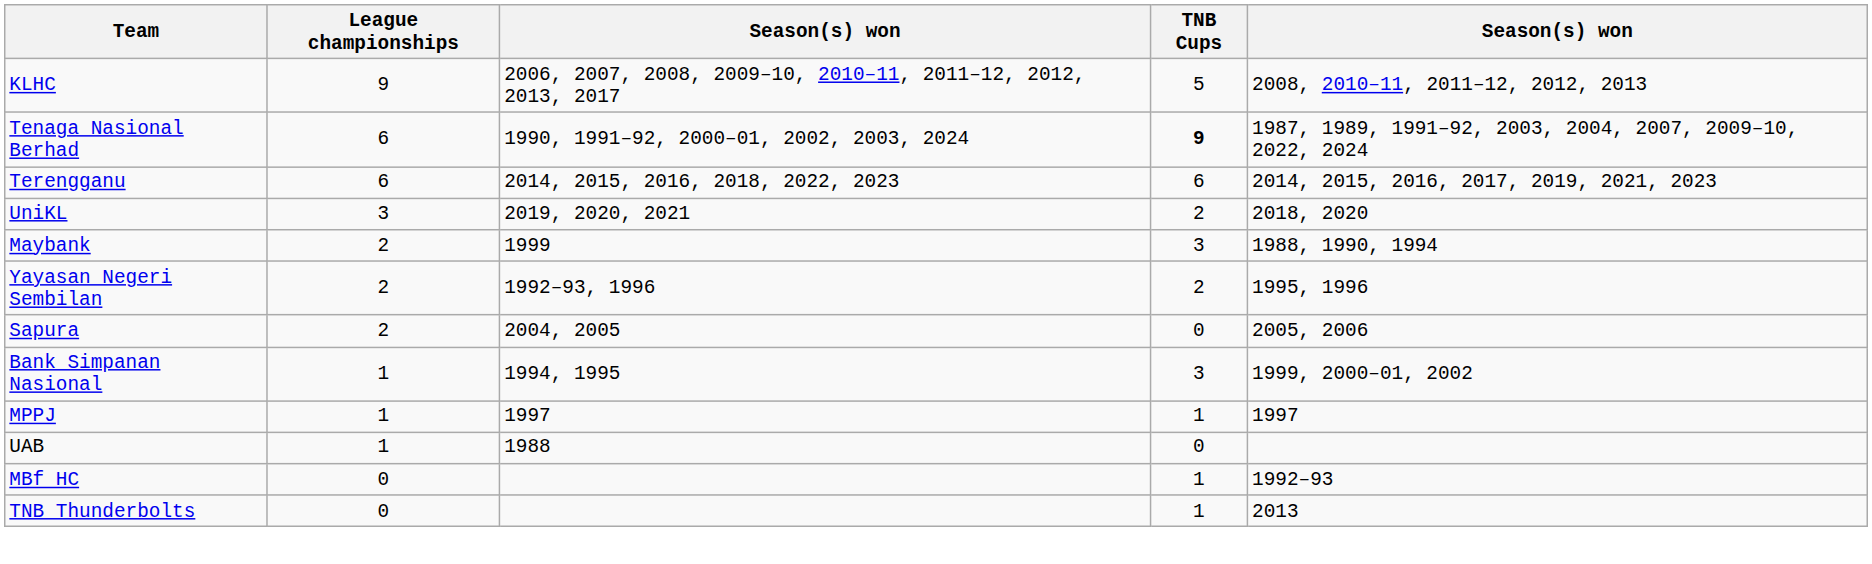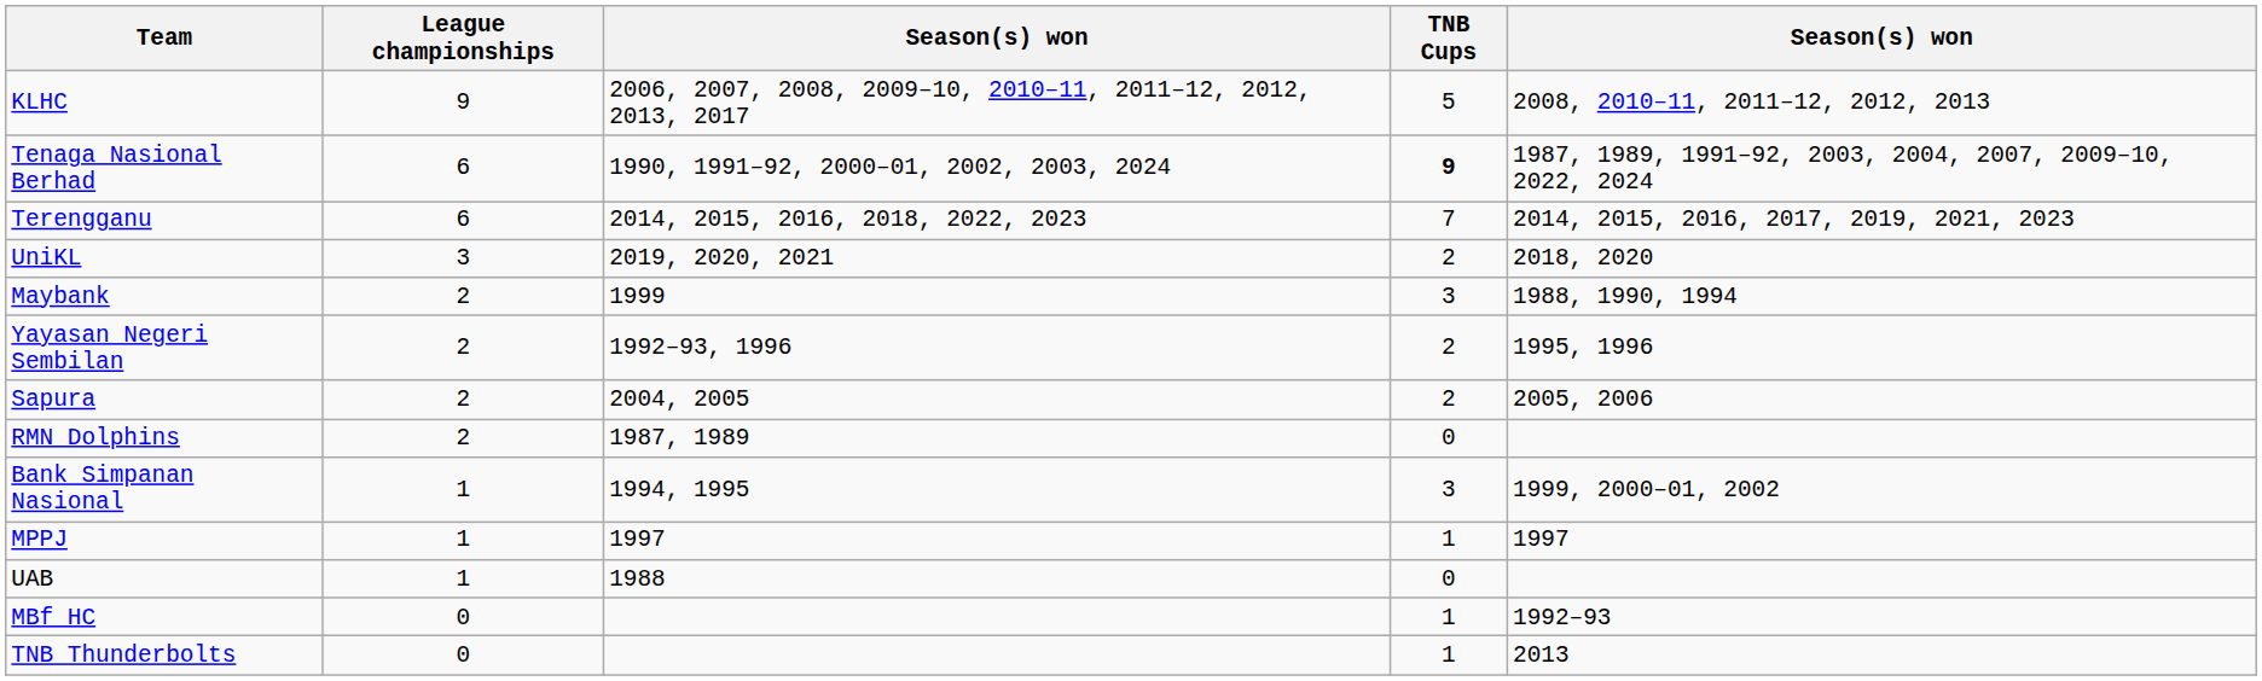Terengganu | TNB Cups: 6 -> 7
Sapura | TNB Cups: 0 -> 2
+ row: RMN Dolphins | 2 | 1987, 1989 | 0
